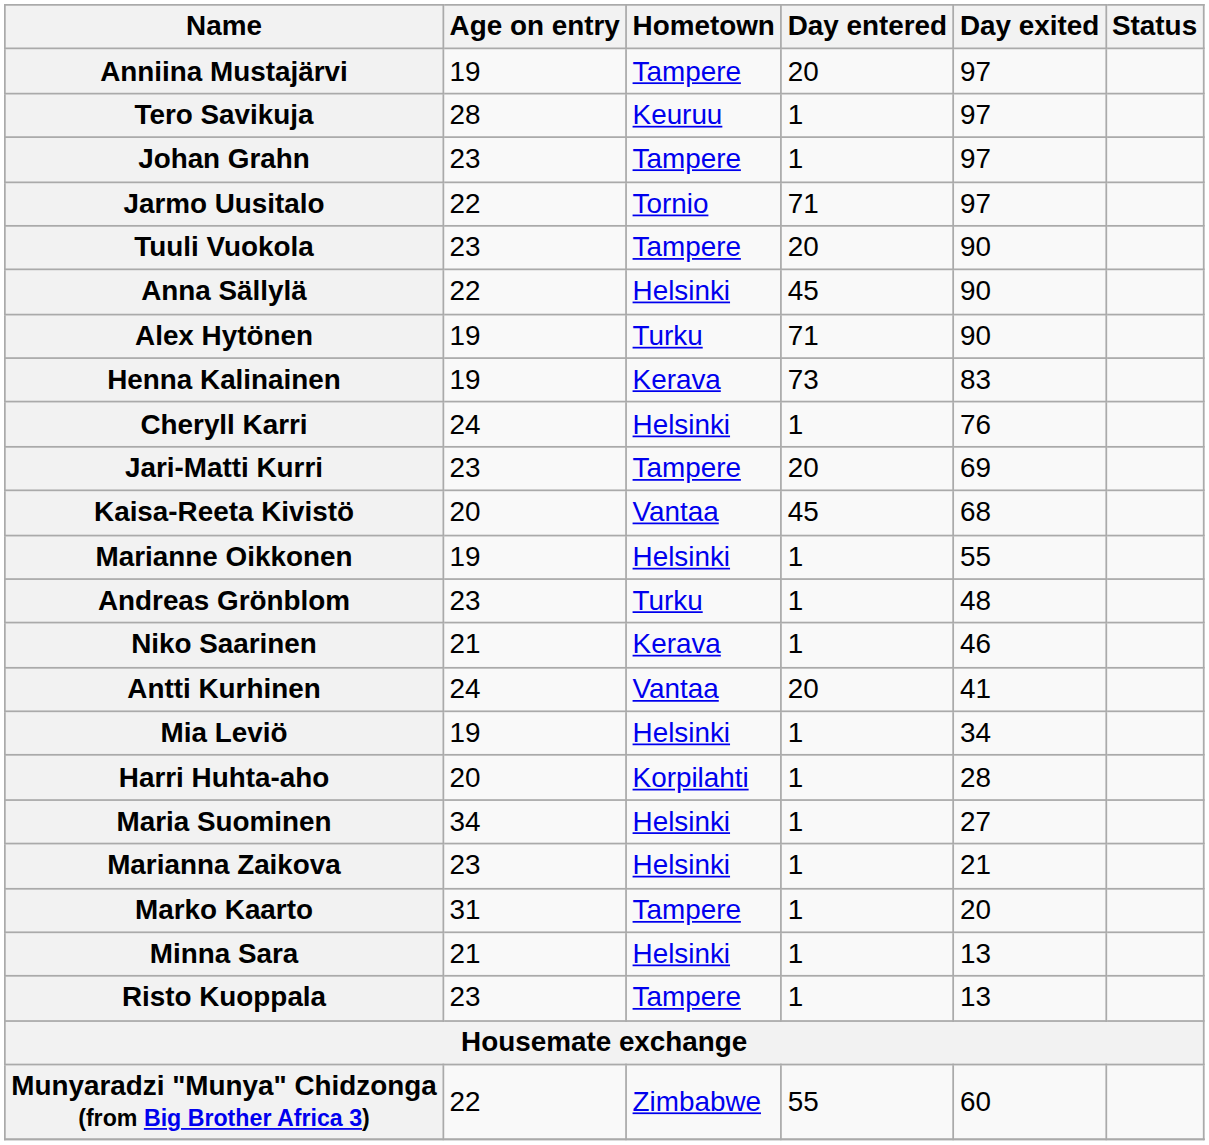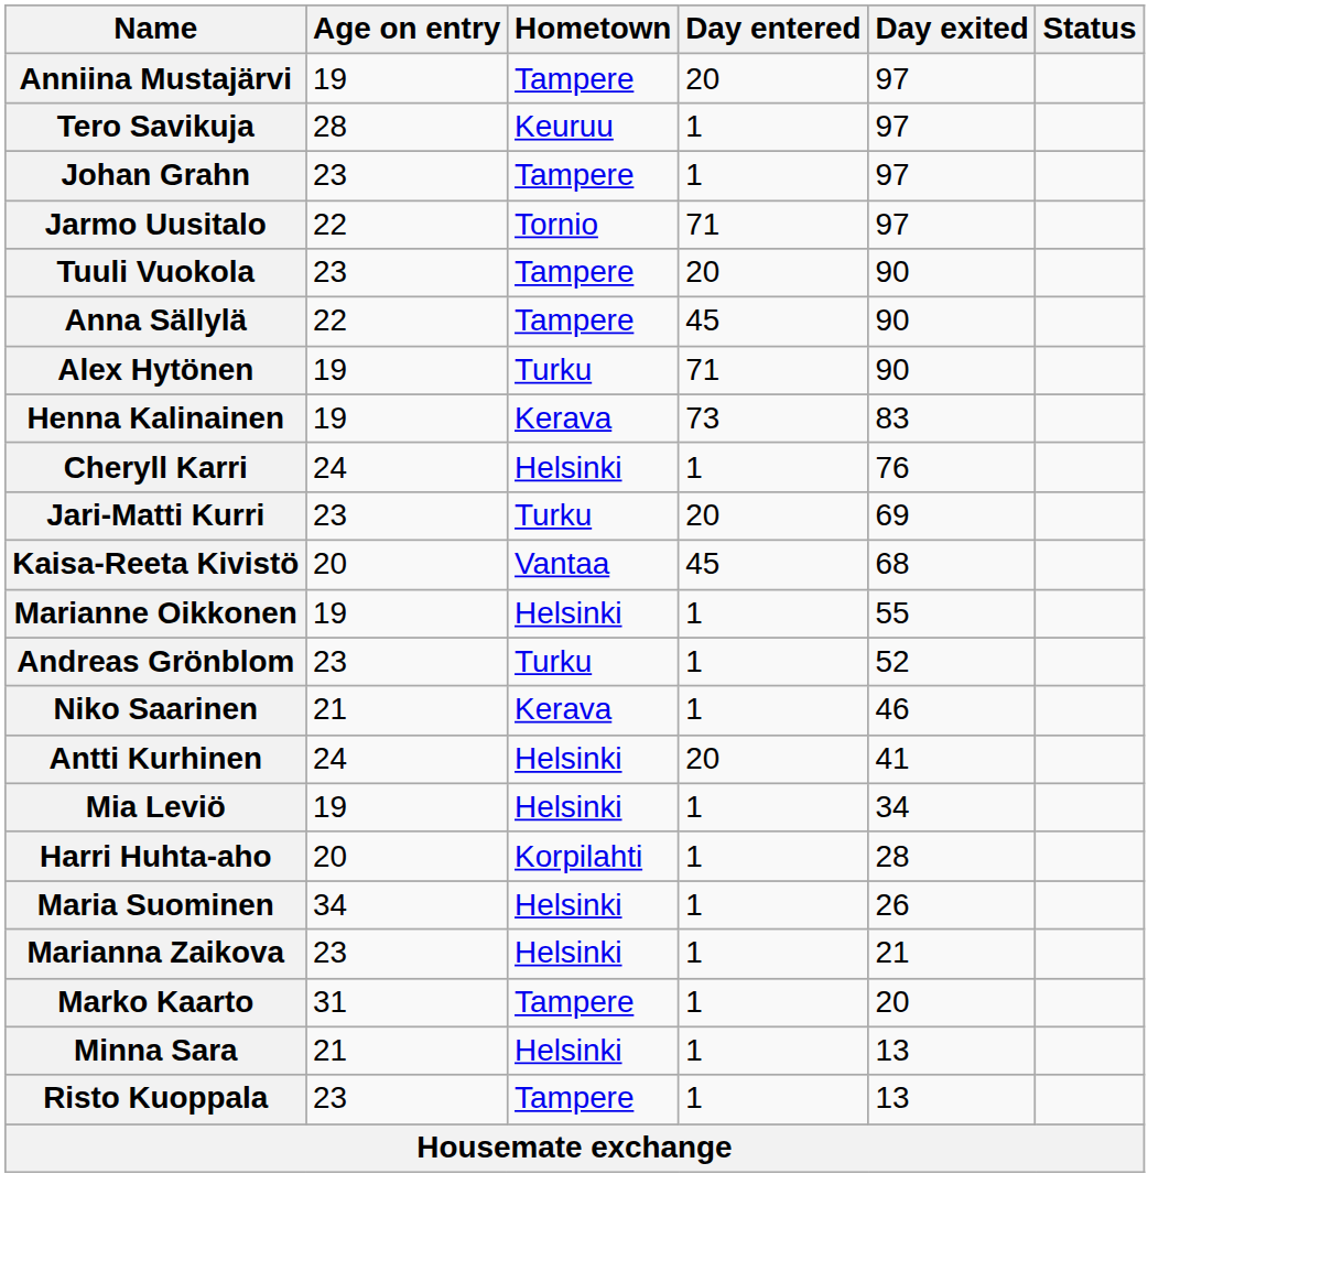Anna Sällylä | Hometown: Helsinki -> Tampere
Jari-Matti Kurri | Hometown: Tampere -> Turku
Andreas Grönblom | Day exited: 48 -> 52
Antti Kurhinen | Hometown: Vantaa -> Helsinki
Maria Suominen | Day exited: 27 -> 26
- row: Munyaradzi "Munya" Chidzonga (from Big Brother Africa 3) | 22 | Zimbabwe | 55 | 60
